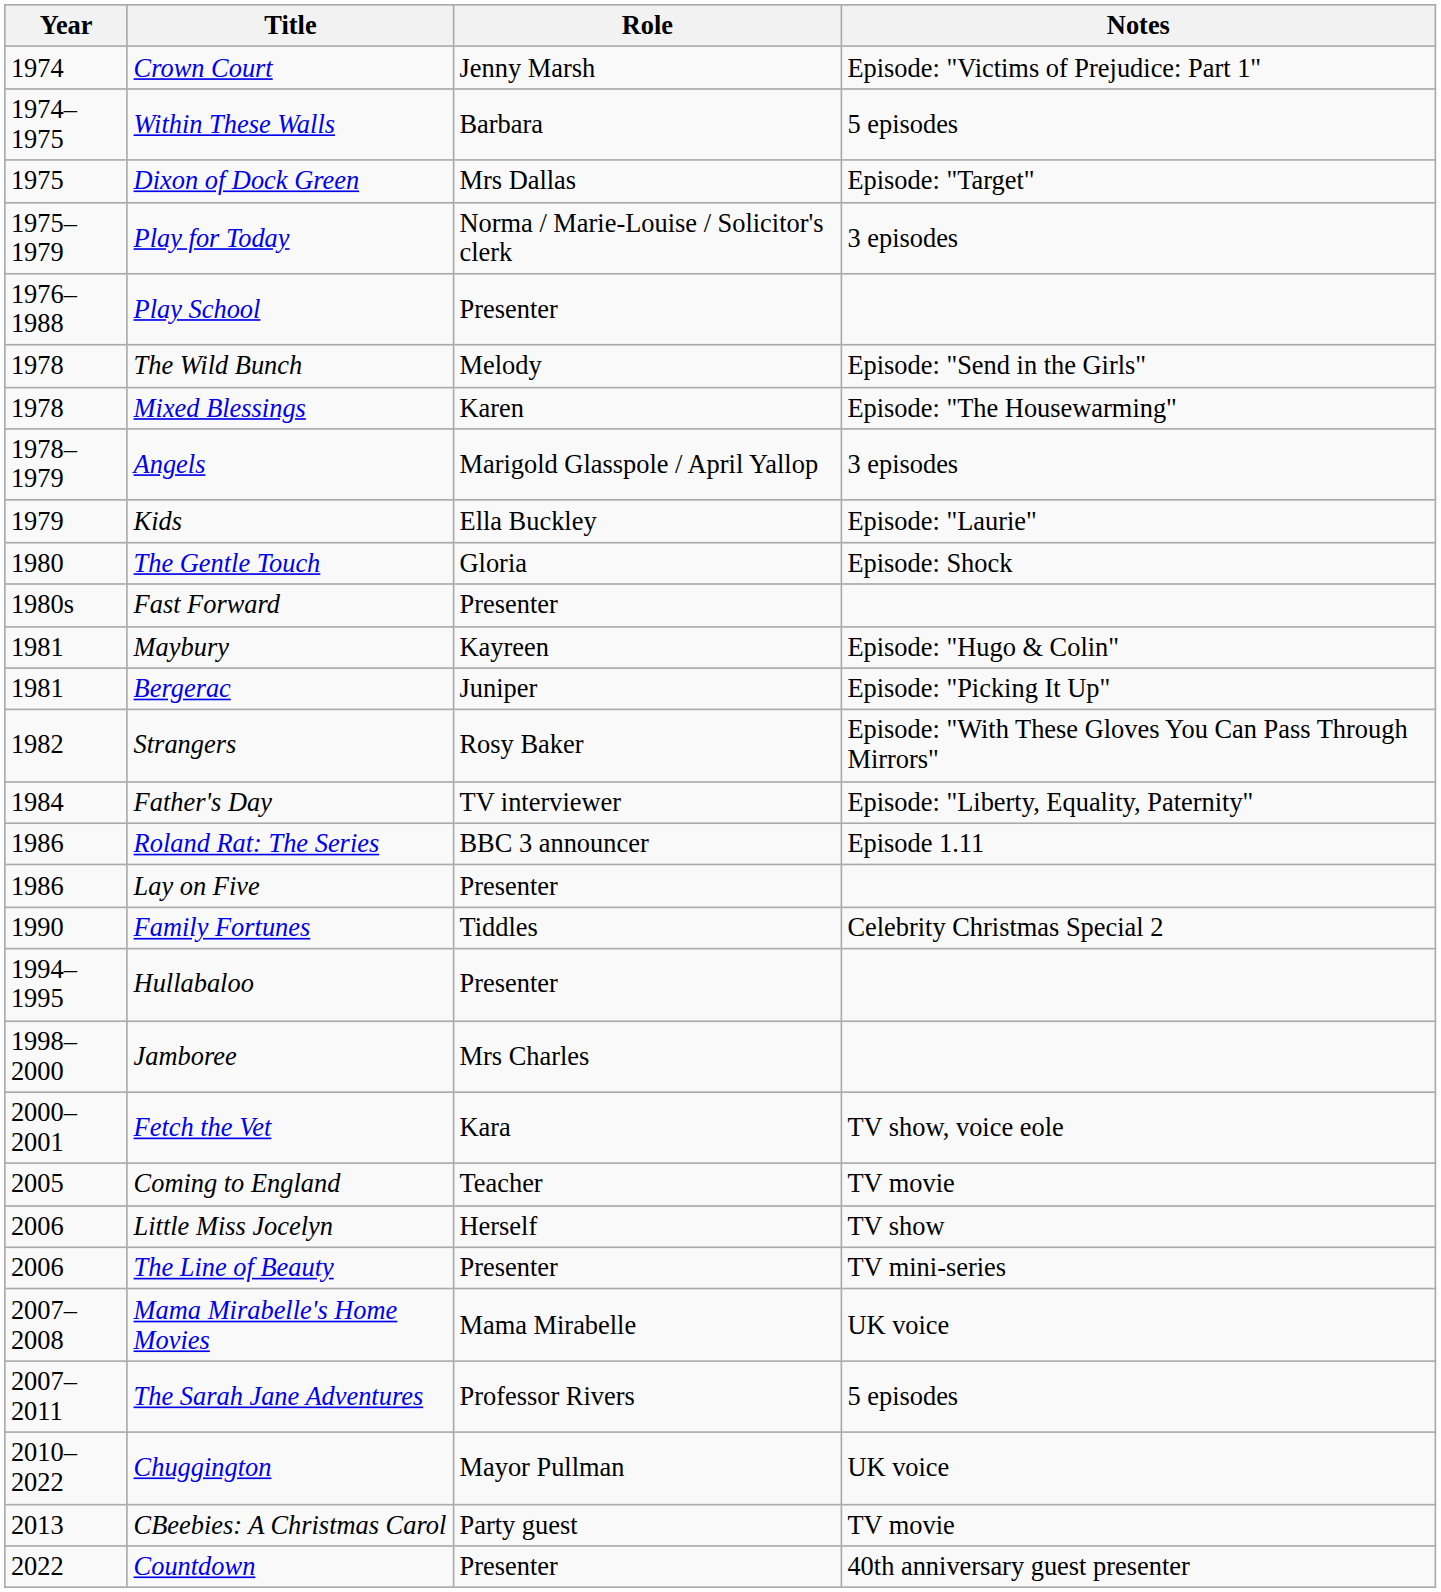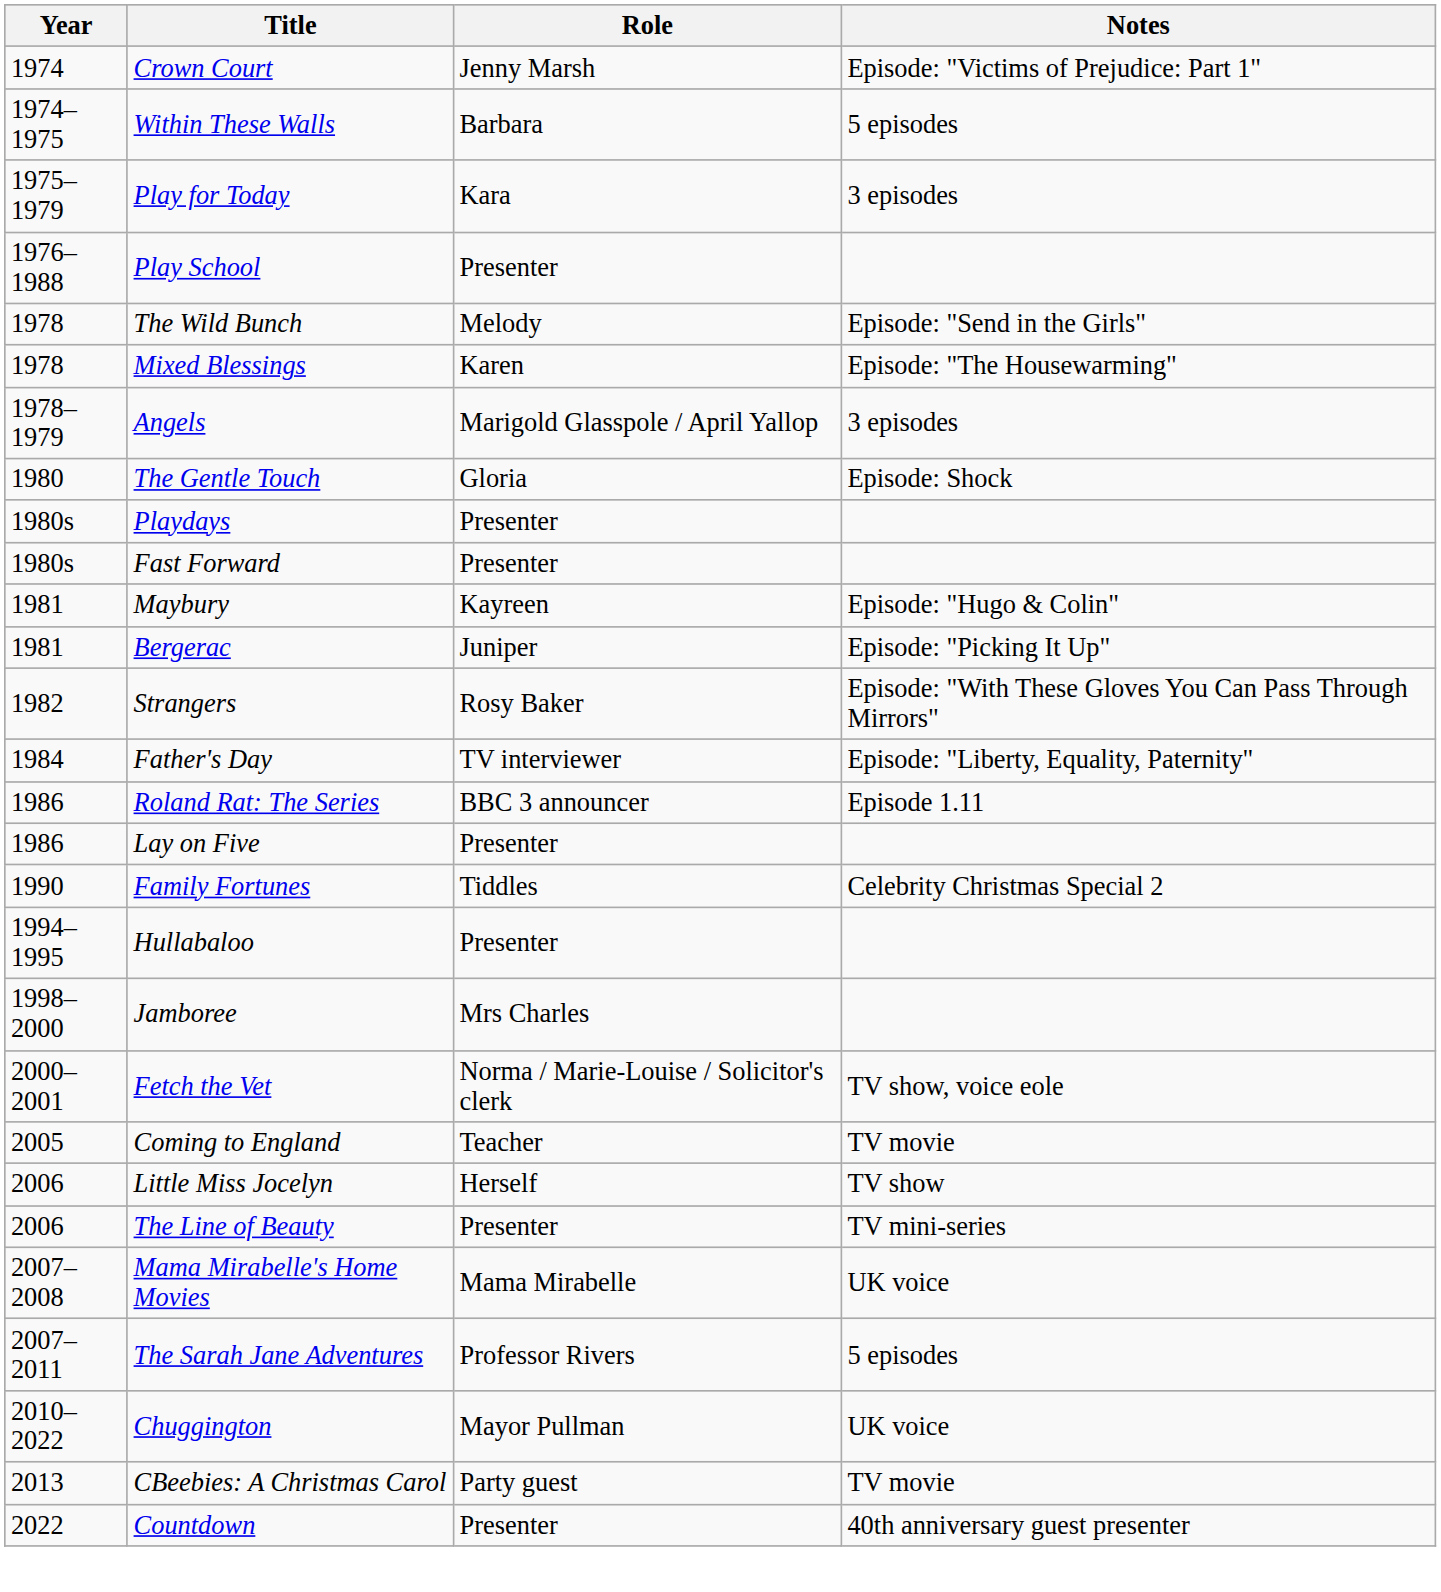- row: 1975 | Dixon of Dock Green | Mrs Dallas | Episode: "Target"
Play for Today | Role: Norma / Marie-Louise / Solicitor's clerk -> Kara
- row: 1979 | Kids | Ella Buckley | Episode: "Laurie"
+ row: 1980s | Playdays | Presenter
Fetch the Vet | Role: Kara -> Norma / Marie-Louise / Solicitor's clerk
